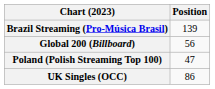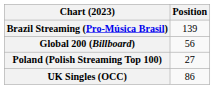Poland (Polish Streaming Top 100) | Position: 47 -> 27
